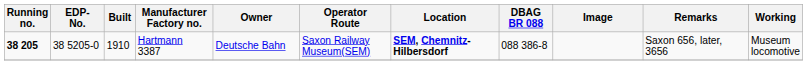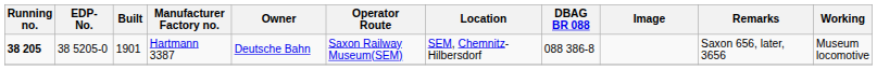Hartmann 3387 | Built: 1910 -> 1901
Hartmann 3387 | Location: bold -> normal
